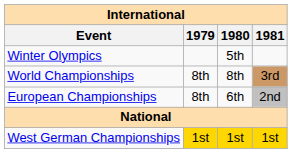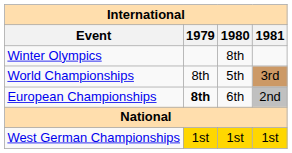Winter Olympics | 1980: 5th -> 8th
World Championships | 1980: 8th -> 5th
European Championships | 1979: normal -> bold
